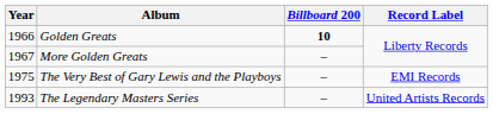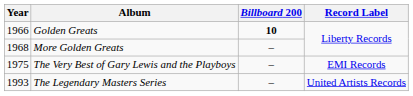More Golden Greats | Year: 1967 -> 1968
